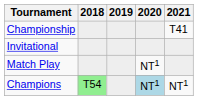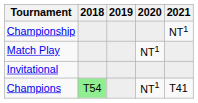Championship | 2021: T41 -> NT1
rows swapped: Match Play <-> Invitational
Champions | 2020: lightblue background -> no background
Champions | 2021: NT1 -> T41
